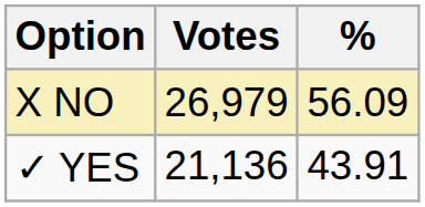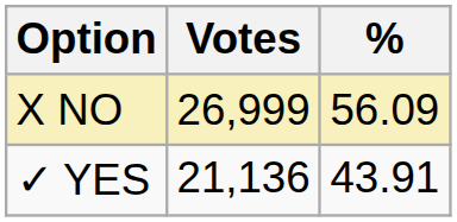X NO | Votes: 26,979 -> 26,999
